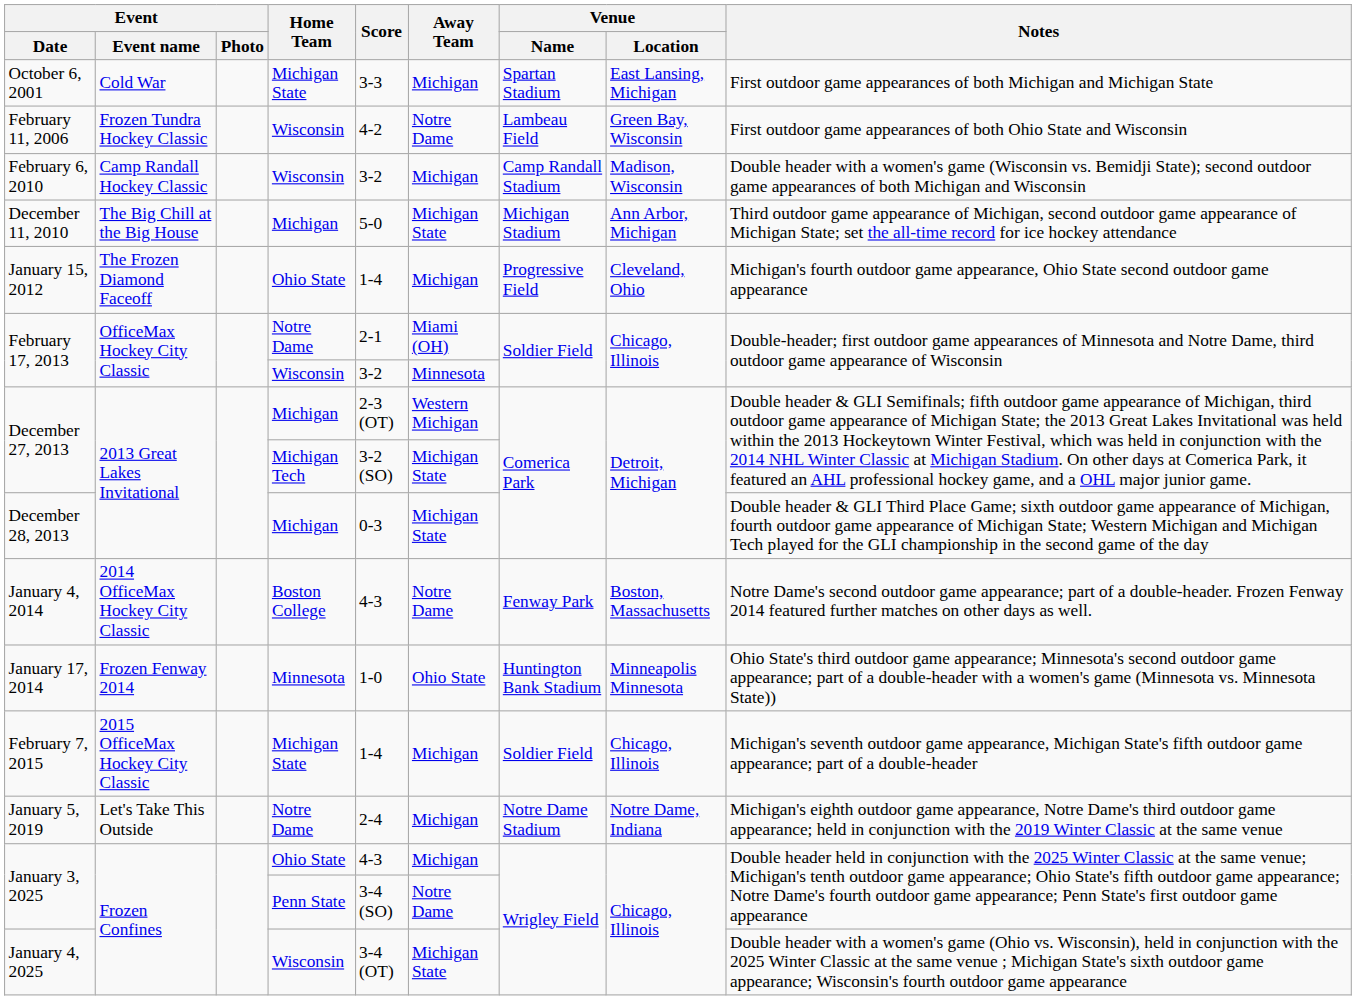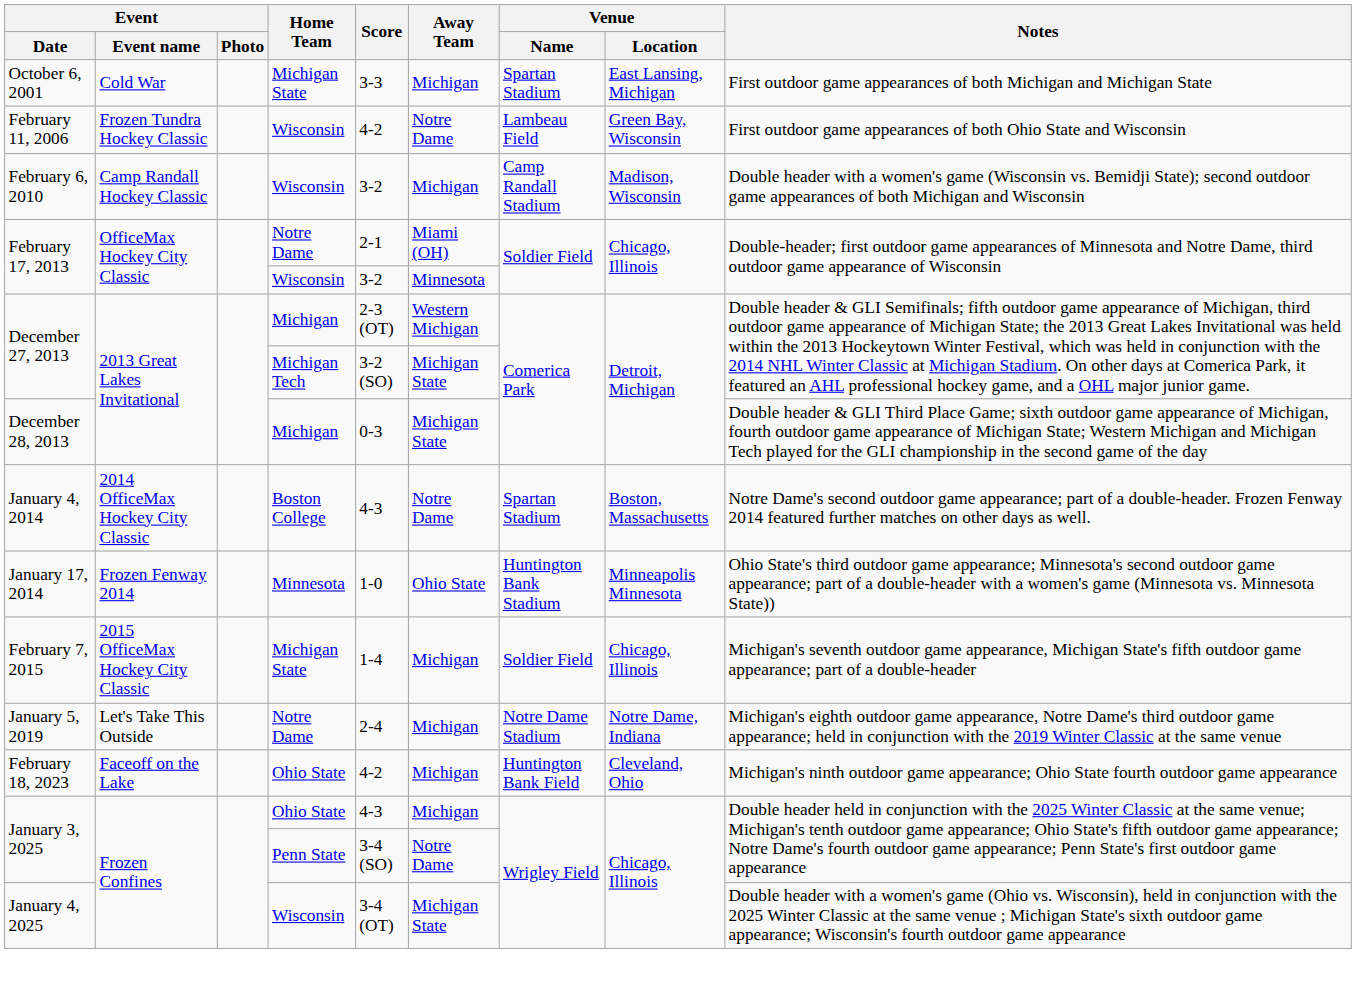- row: December 11, 2010 | The Big Chill at the Big House | Michigan | 5-0 | Michigan State | Michigan Stadium | Ann Arbor, Michigan | Third outdoor game appearance of Michigan, second outdoor game appearance of Michigan State; set the all-time record for ice hockey attendance
- row: January 15, 2012 | The Frozen Diamond Faceoff | Ohio State | 1-4 | Michigan | Progressive Field | Cleveland, Ohio | Michigan's fourth outdoor game appearance, Ohio State second outdoor game appearance
January 4, 2014 | Venue / Name: Fenway Park -> Spartan Stadium
+ row: February 18, 2023 | Faceoff on the Lake | Ohio State | 4-2 | Michigan | Huntington Bank Field | Cleveland, Ohio | Michigan's ninth outdoor game appearance; Ohio State fourth outdoor game appearance
